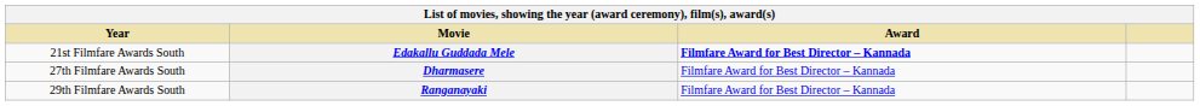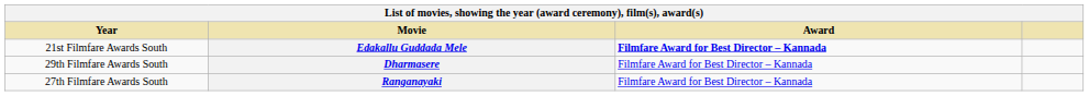Dharmasere | Year: 27th Filmfare Awards South -> 29th Filmfare Awards South
Ranganayaki | Year: 29th Filmfare Awards South -> 27th Filmfare Awards South
